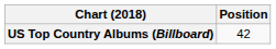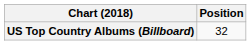US Top Country Albums (Billboard) | Position: 42 -> 32
